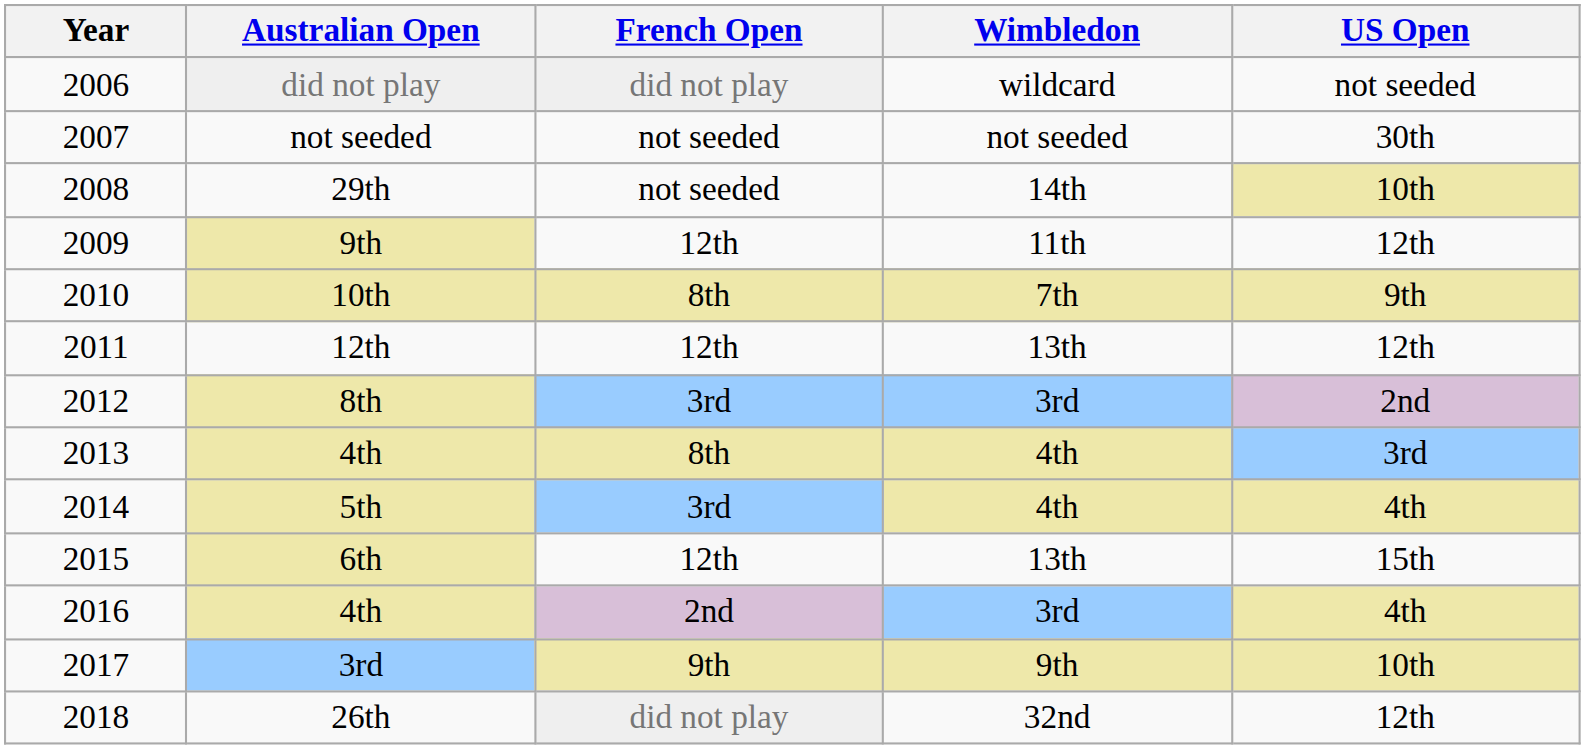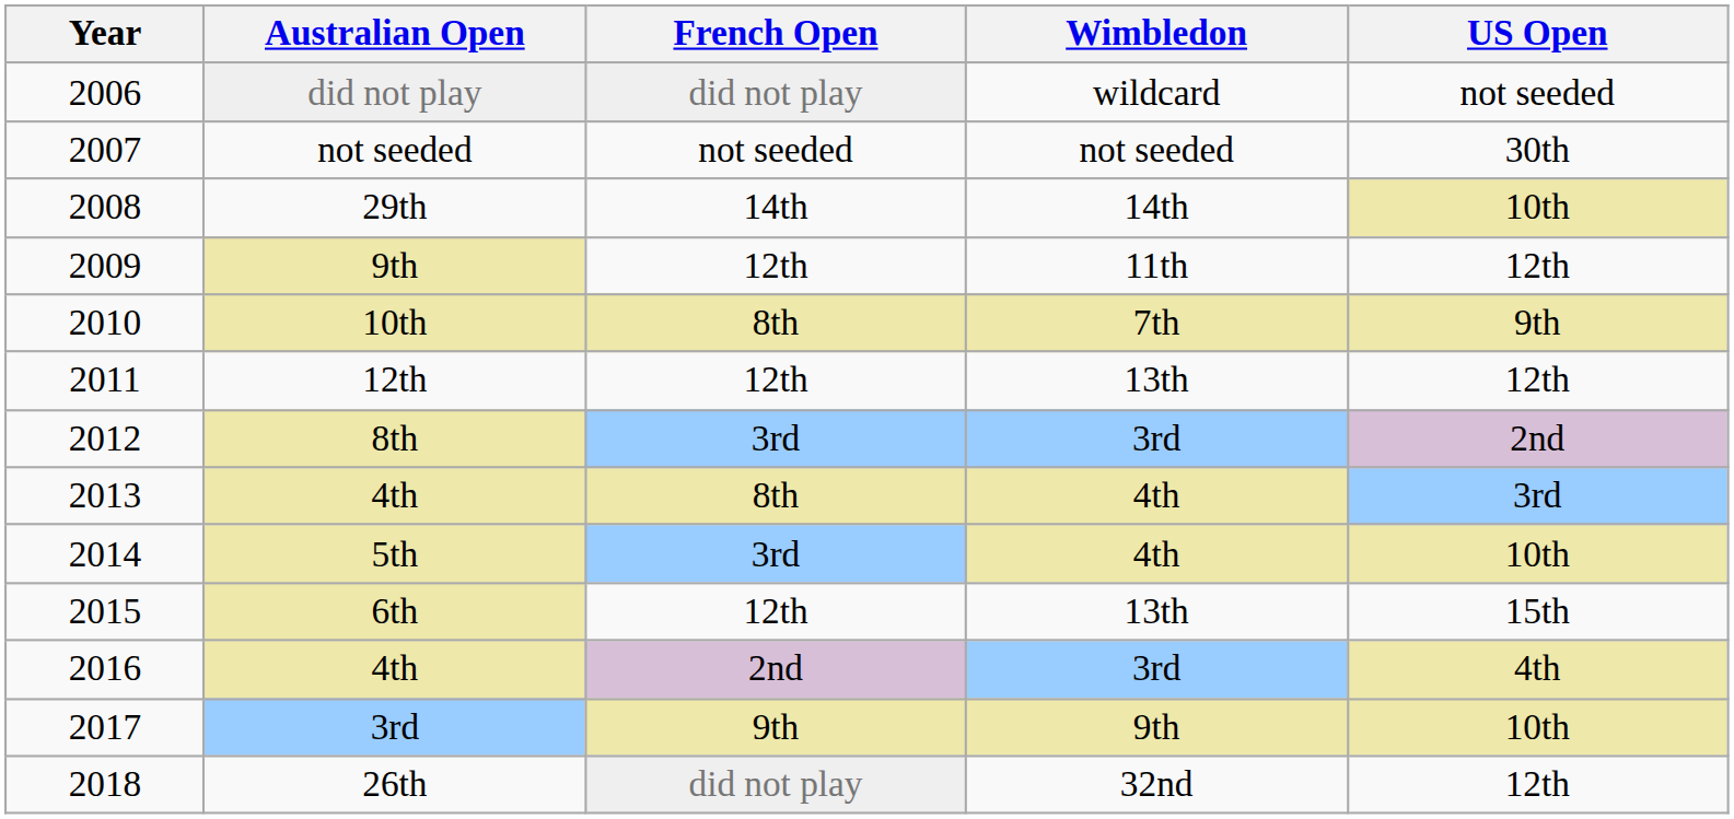29th | French Open: not seeded -> 14th
5th | US Open: 4th -> 10th
